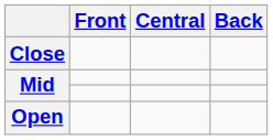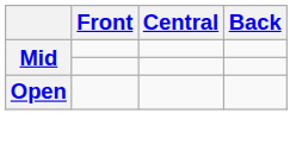- row: Close
